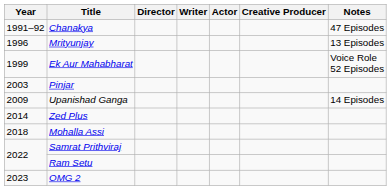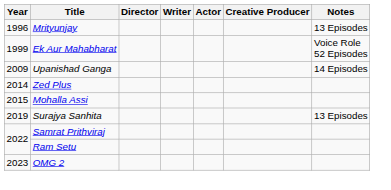- row: 1991–92 | Chanakya | 47 Episodes
- row: 2003 | Pinjar
Mohalla Assi | Year: 2018 -> 2015
+ row: 2019 | Surajya Sanhita | 13 Episodes
